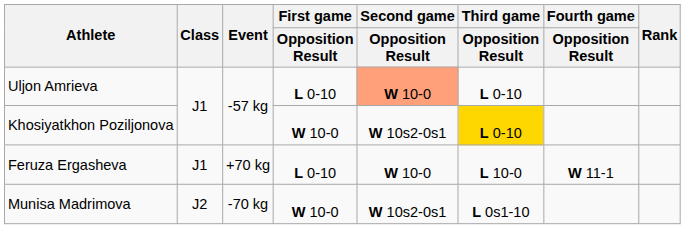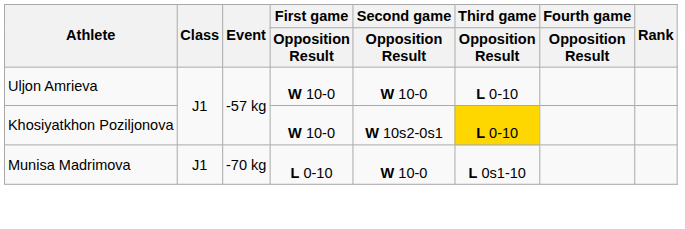Uljon Amrieva | First game / Opposition Result: L 0-10 -> W 10-0
Uljon Amrieva | Second game / Opposition Result: lightsalmon background -> no background
- row: Feruza Ergasheva | J1 | +70 kg | L 0-10 | W 10-0 | L 10-0 | W 11-1
Munisa Madrimova | Class: J2 -> J1
Munisa Madrimova | First game / Opposition Result: W 10-0 -> L 0-10
Munisa Madrimova | Second game / Opposition Result: W 10s2-0s1 -> W 10-0
